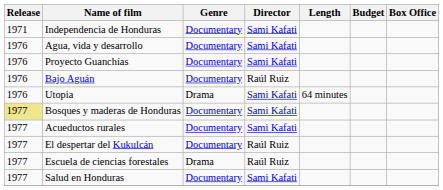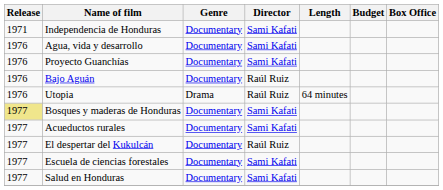Utopia | Director: Sami Kafati -> Raúl Ruiz
Escuela de ciencias forestales | Genre: Drama -> Documentary
Escuela de ciencias forestales | Director: Raúl Ruiz -> Sami Kafati
